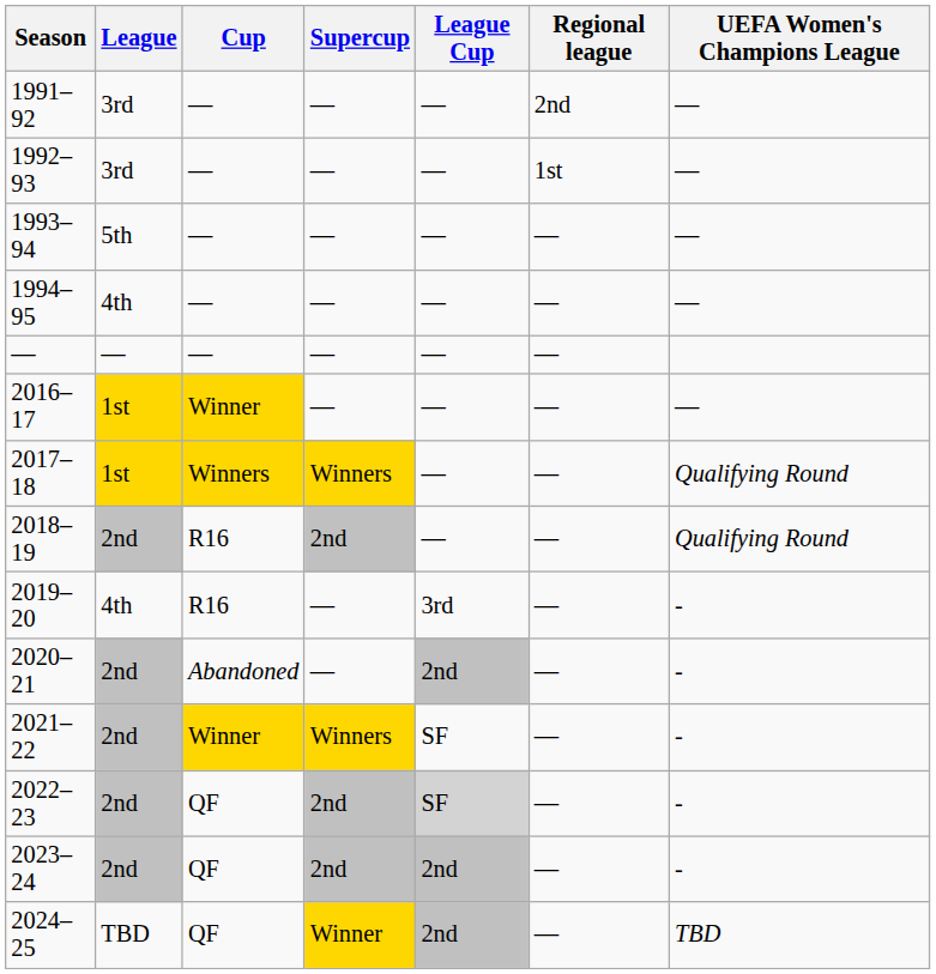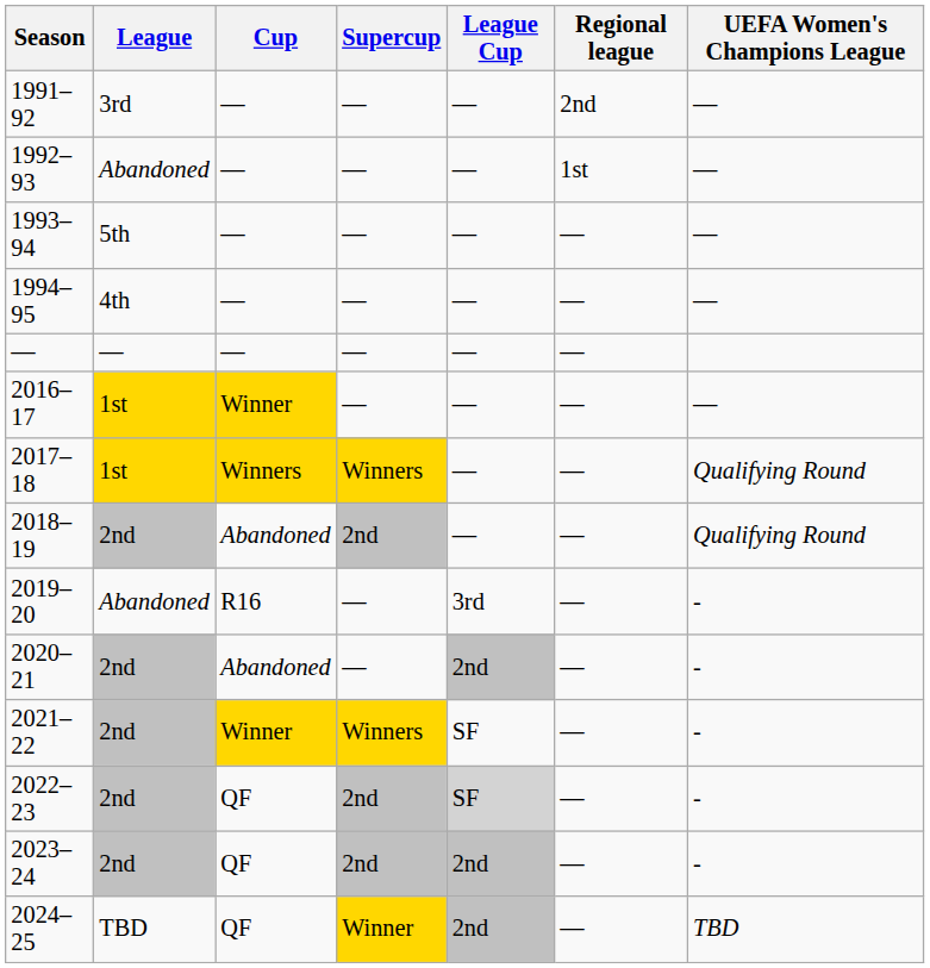1992–93 | League: 3rd -> Abandoned
2018–19 | Cup: R16 -> Abandoned
2019–20 | League: 4th -> Abandoned
